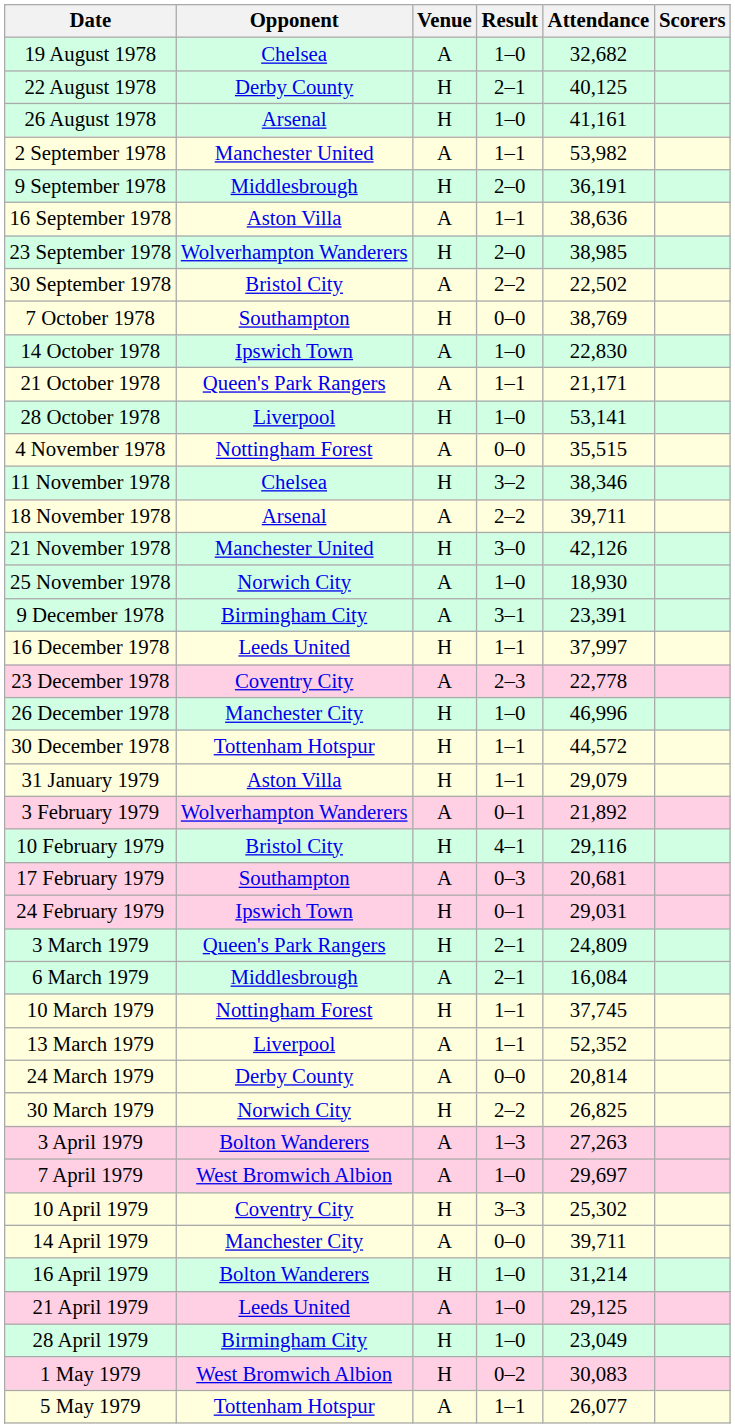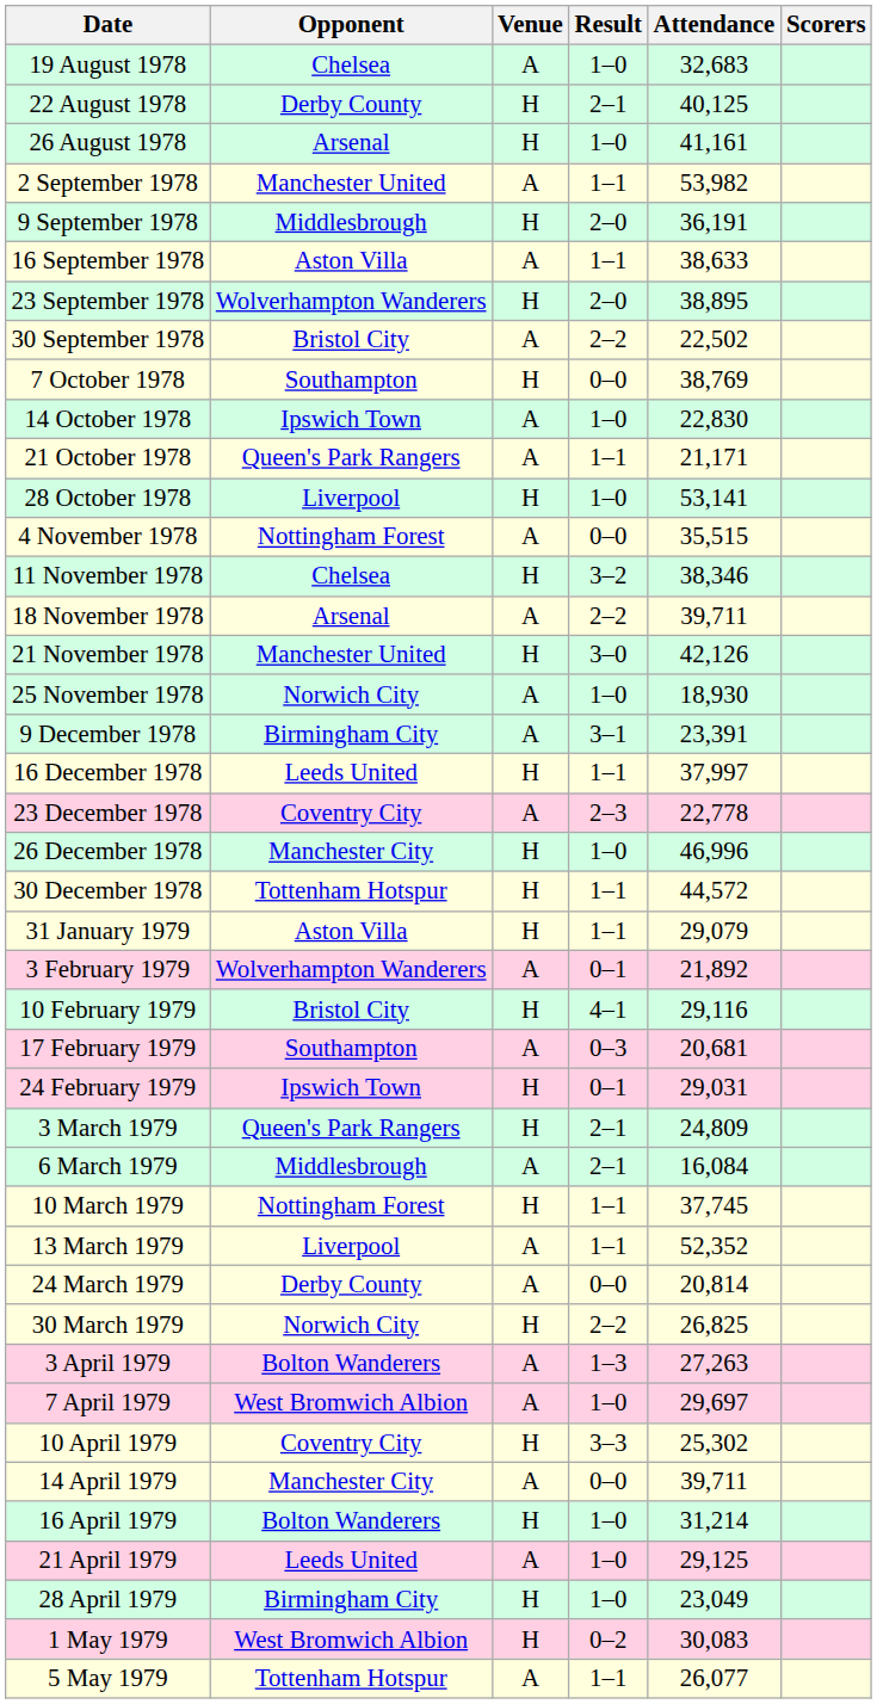19 August 1978 | Attendance: 32,682 -> 32,683
16 September 1978 | Attendance: 38,636 -> 38,633
23 September 1978 | Attendance: 38,985 -> 38,895
